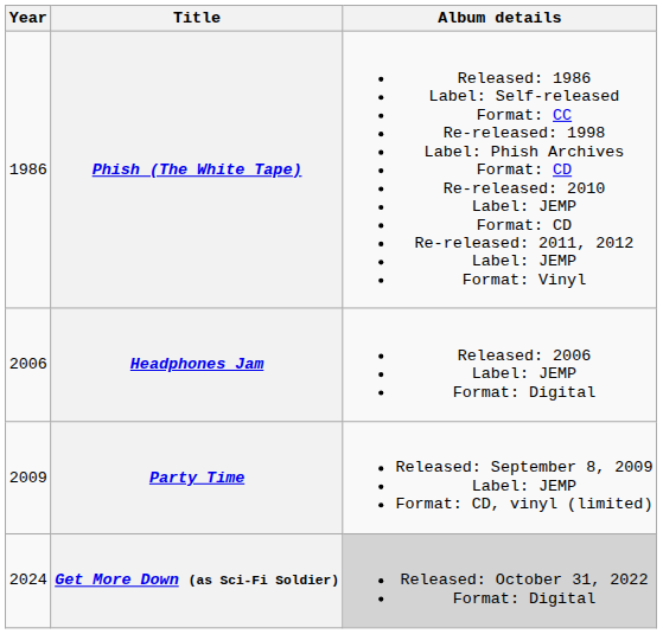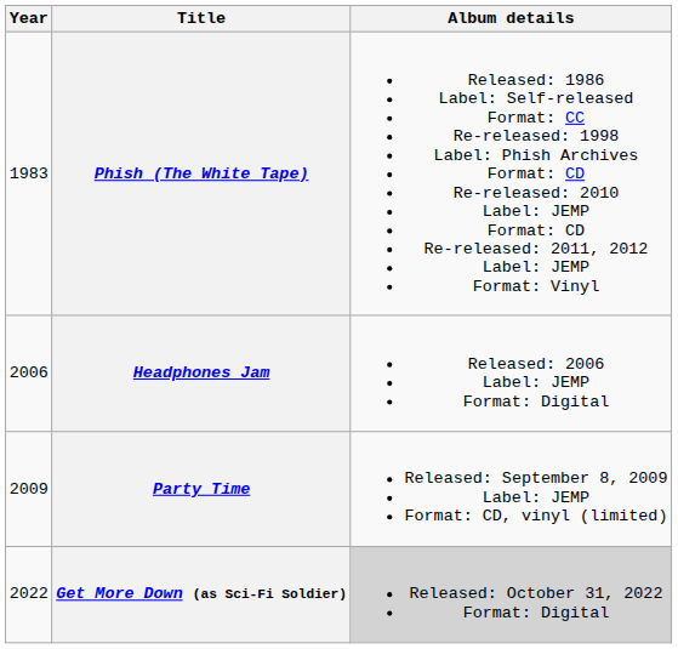Phish (The White Tape) | Year: 1986 -> 1983
Get More Down (as Sci-Fi Soldier) | Year: 2024 -> 2022
